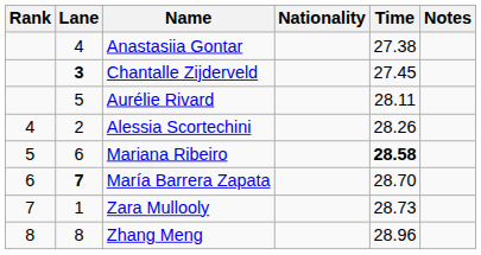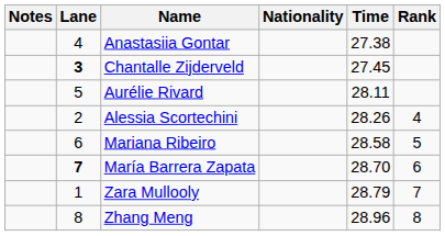columns swapped: Rank <-> Notes
Mariana Ribeiro | Time: bold -> normal
Zara Mullooly | Time: 28.73 -> 28.79
